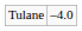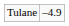Tulane | column 2: –4.0 -> –4.9
